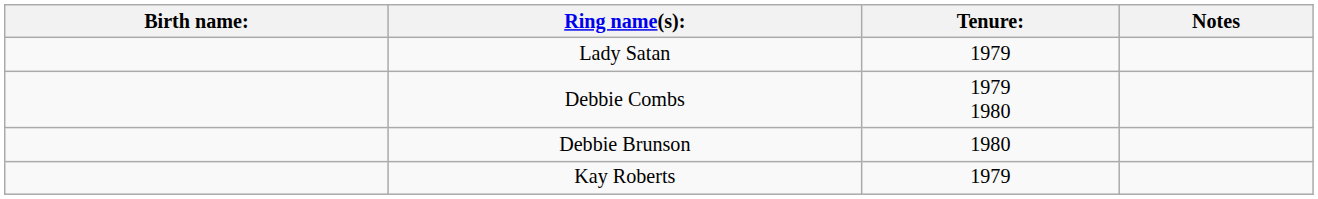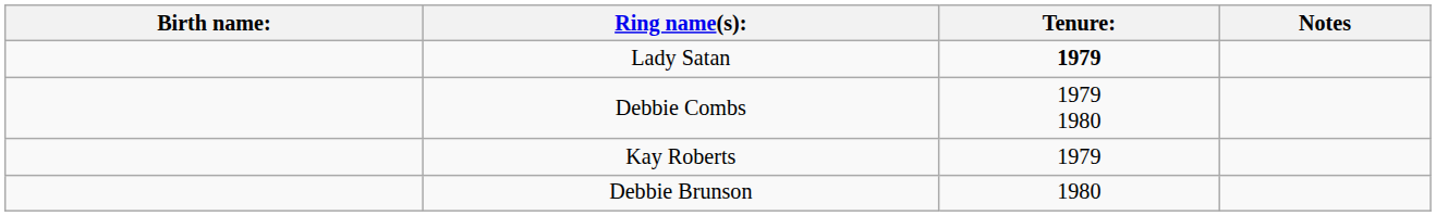Lady Satan | Tenure:: normal -> bold
rows swapped: Debbie Brunson <-> Kay Roberts
